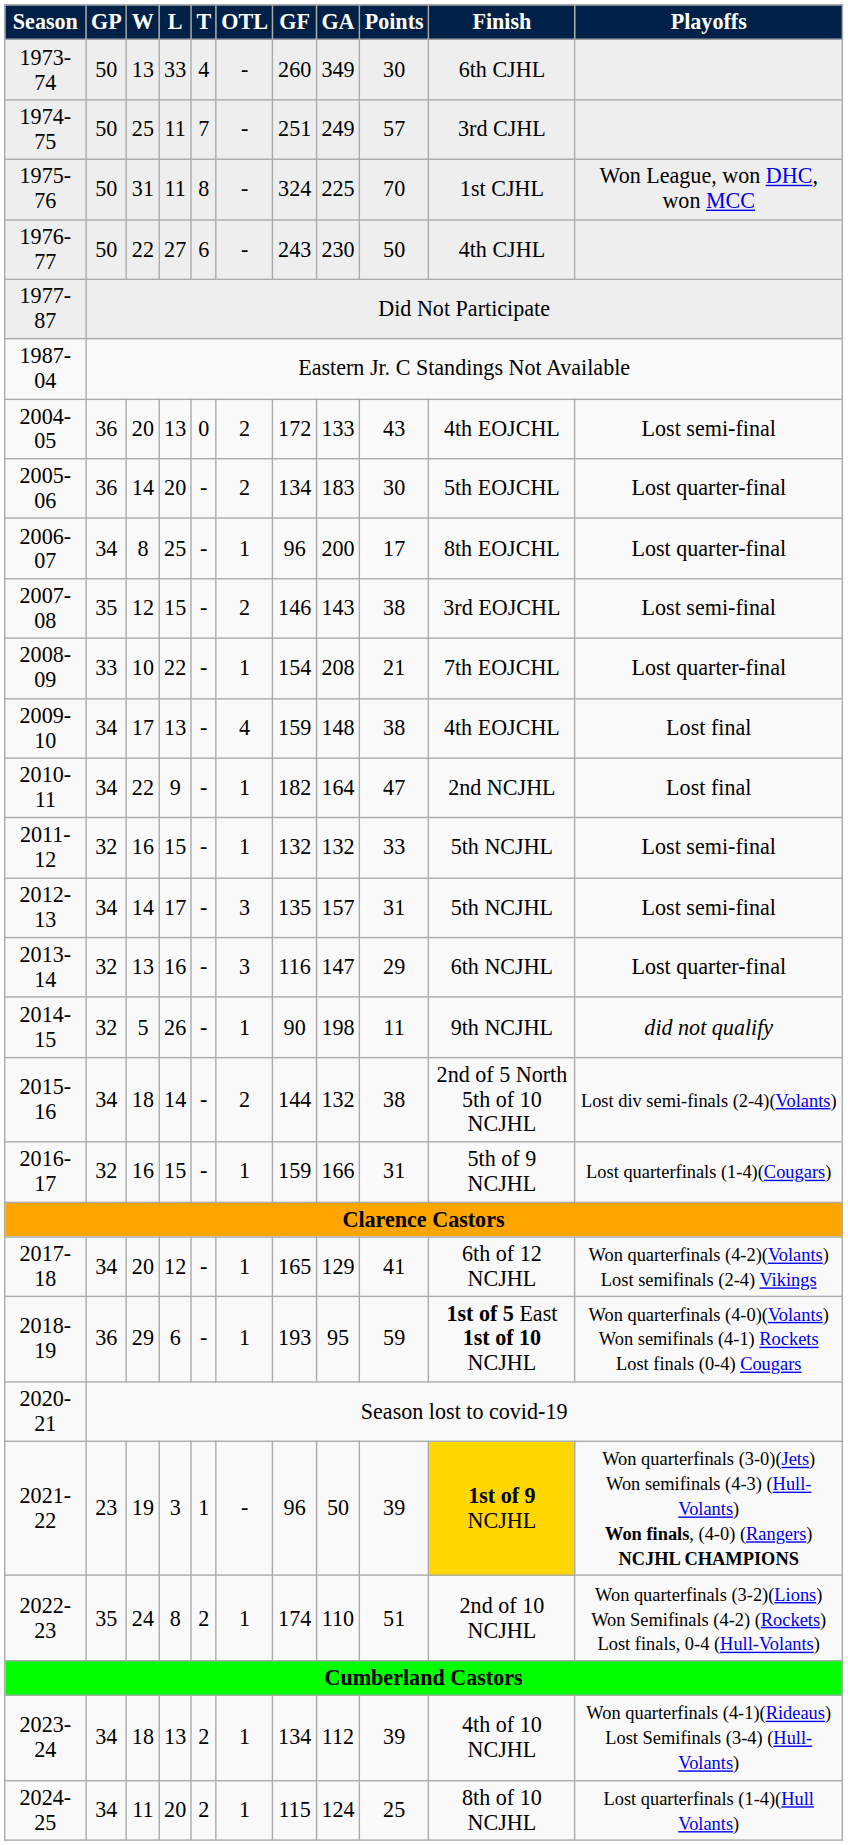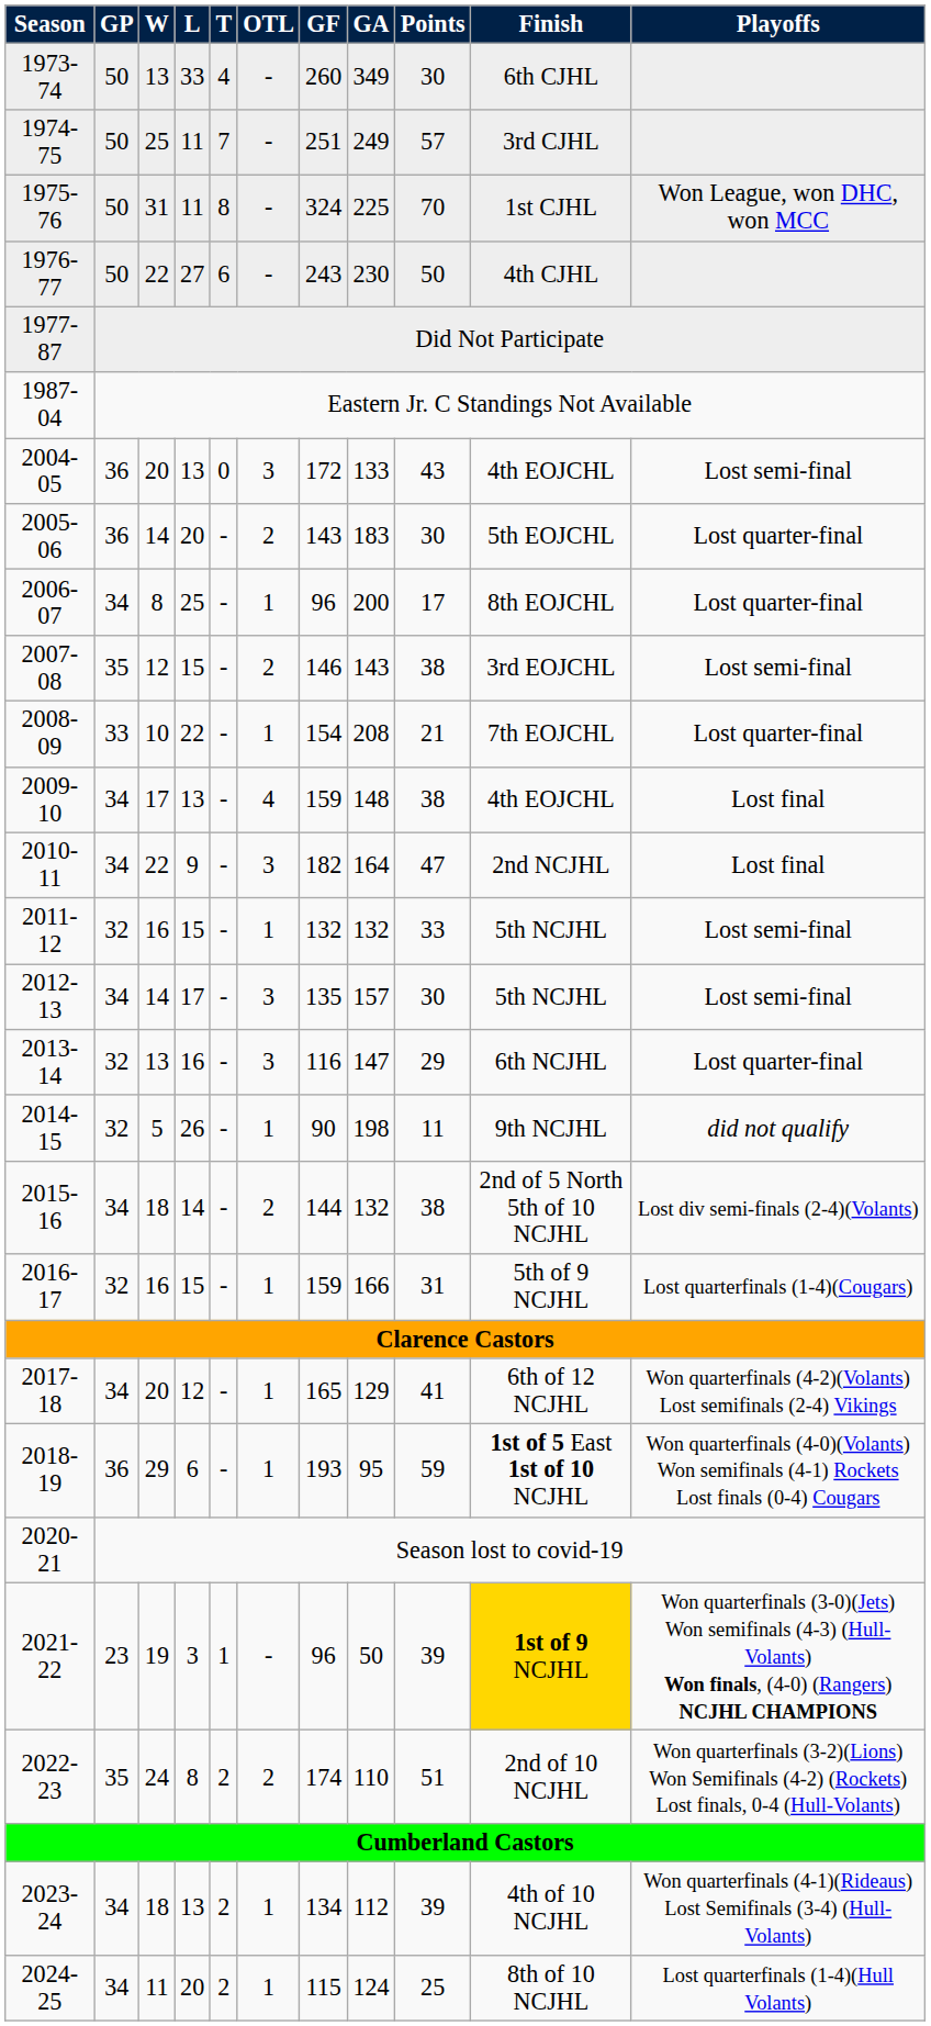2004-05 | OTL: 2 -> 3
2005-06 | GF: 134 -> 143
2010-11 | OTL: 1 -> 3
2012-13 | Points: 31 -> 30
2022-23 | OTL: 1 -> 2
